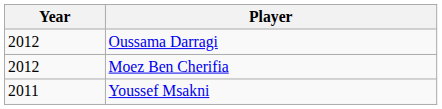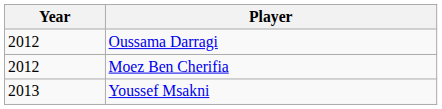Youssef Msakni | Year: 2011 -> 2013
